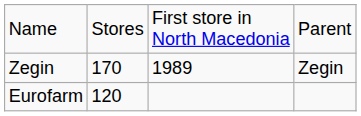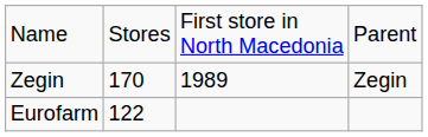Eurofarm | column 2: 120 -> 122
